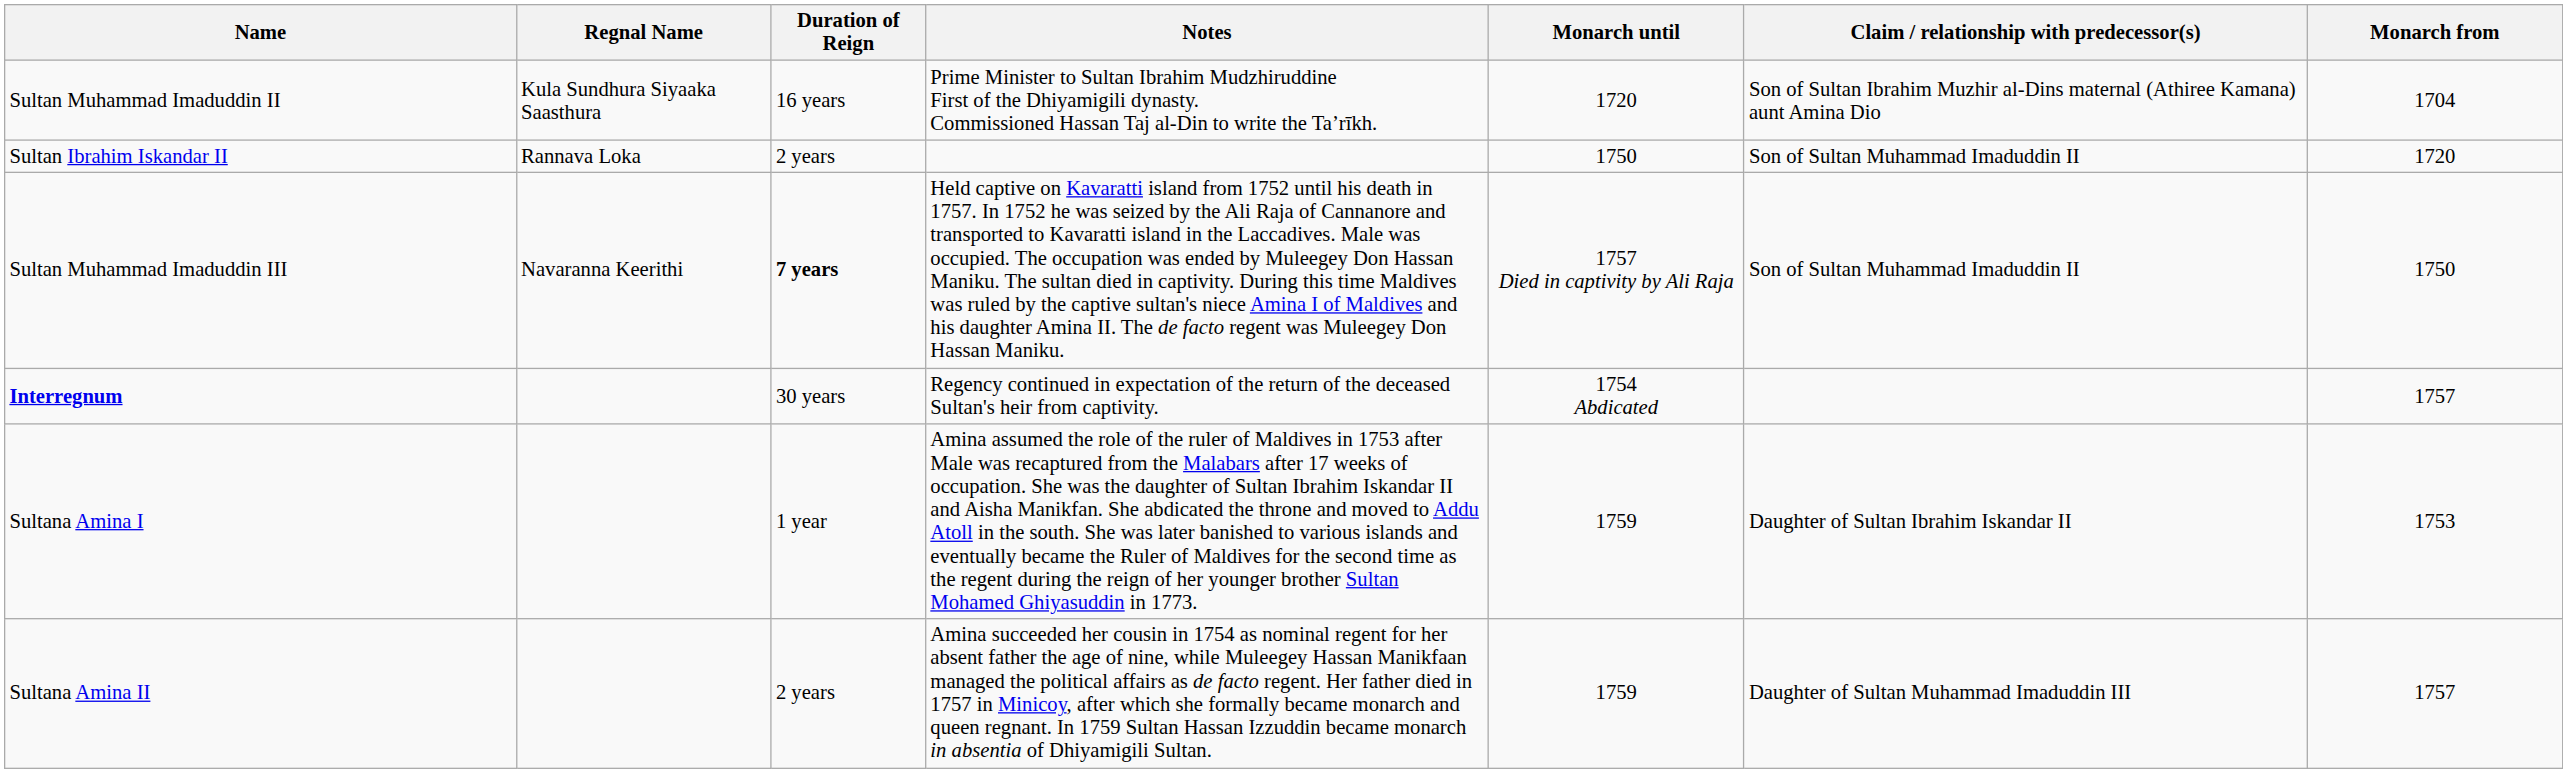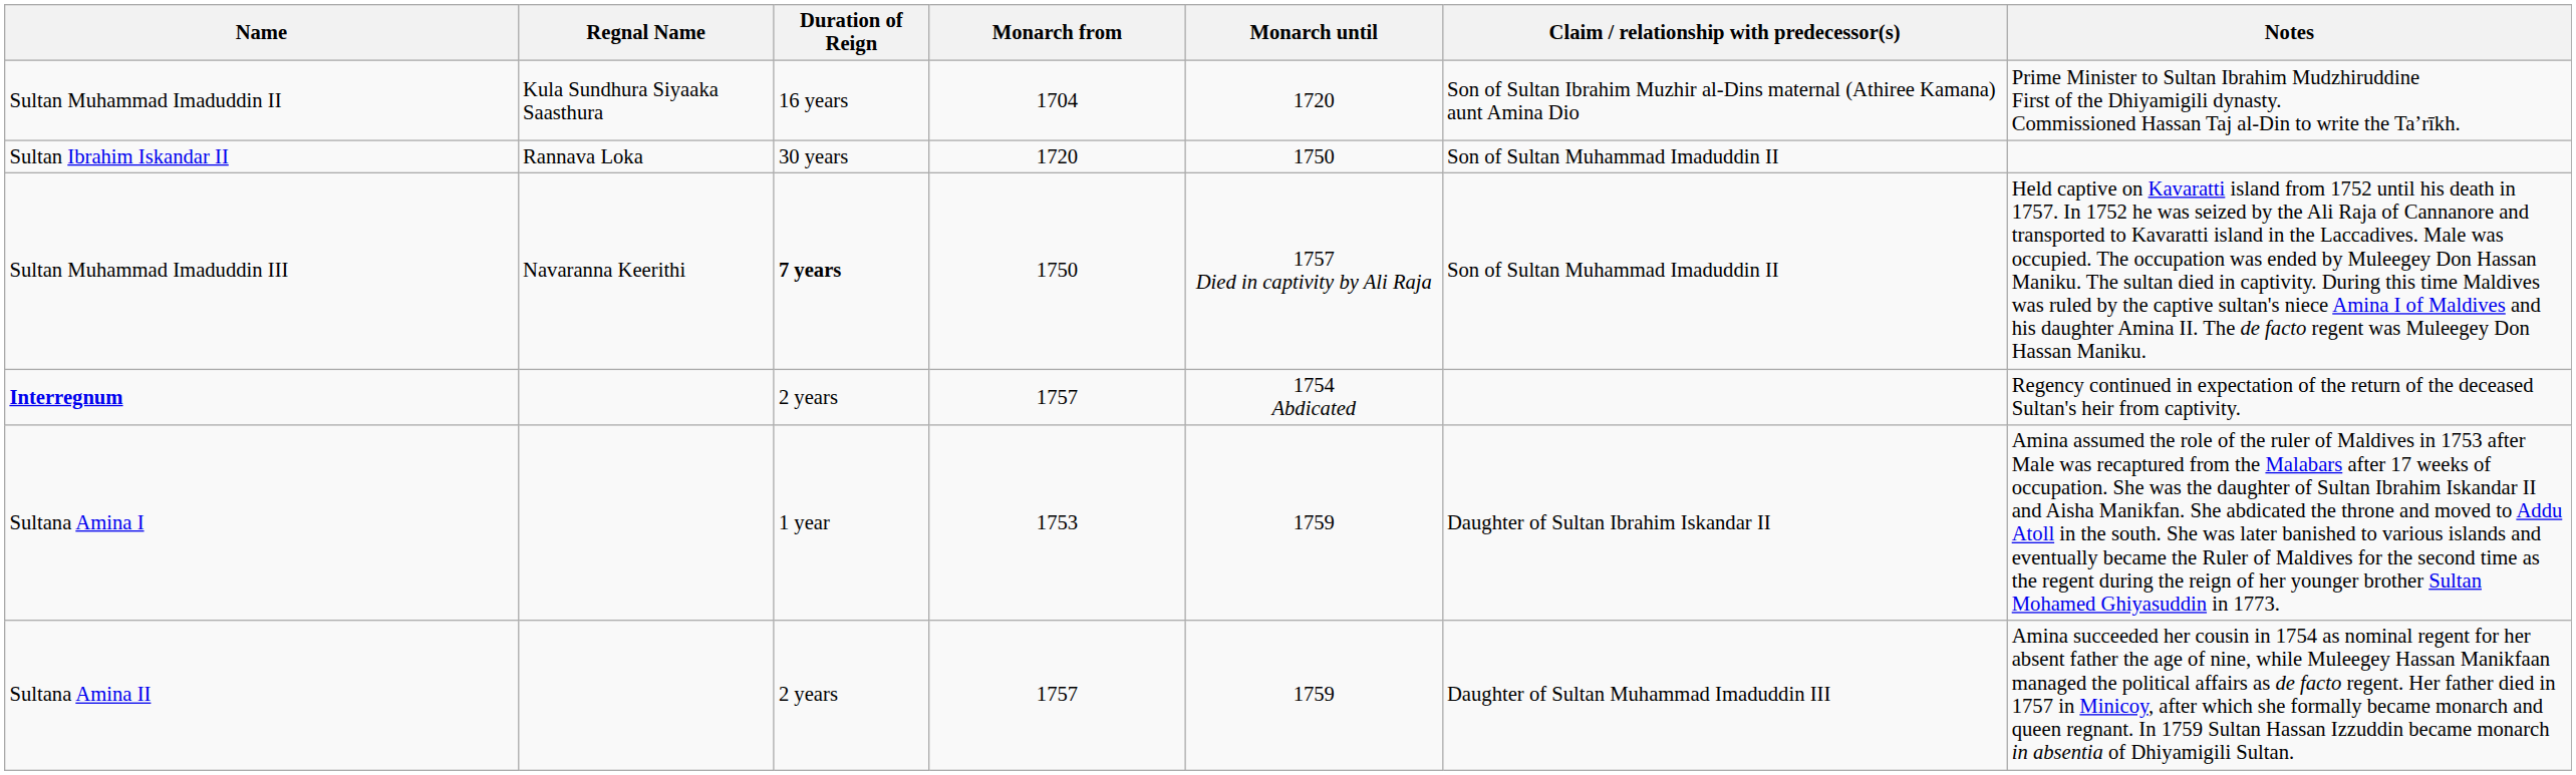columns swapped: Monarch from <-> Notes
Sultan Ibrahim Iskandar II | Duration of Reign: 2 years -> 30 years
Interregnum | Duration of Reign: 30 years -> 2 years
